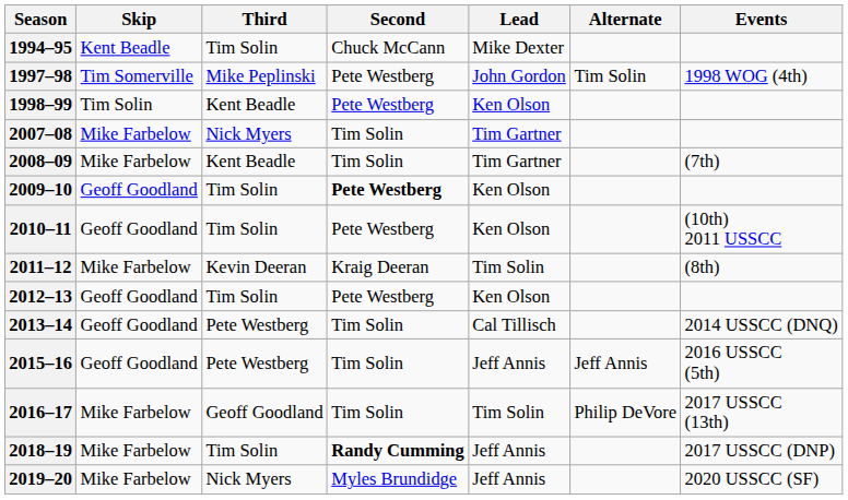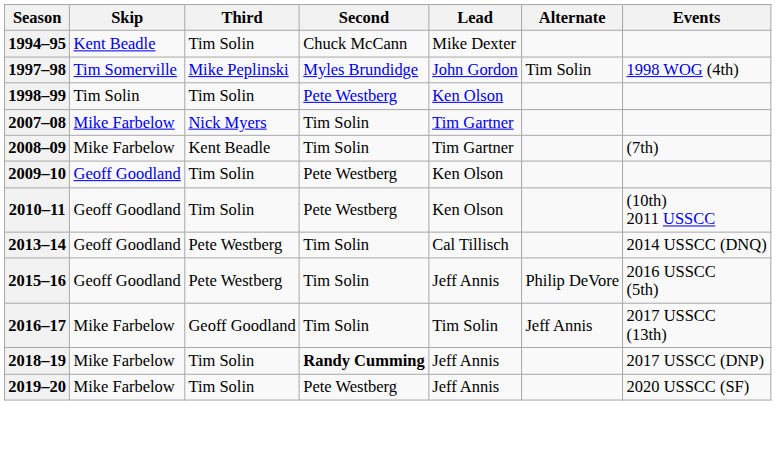1997–98 | Second: Pete Westberg -> Myles Brundidge
1998–99 | Third: Kent Beadle -> Tim Solin
2009–10 | Second: bold -> normal
- row: 2011–12 | Mike Farbelow | Kevin Deeran | Kraig Deeran | Tim Solin | (8th)
- row: 2012–13 | Geoff Goodland | Tim Solin | Pete Westberg | Ken Olson
2015–16 | Alternate: Jeff Annis -> Philip DeVore
2016–17 | Alternate: Philip DeVore -> Jeff Annis
2019–20 | Third: Nick Myers -> Tim Solin
2019–20 | Second: Myles Brundidge -> Pete Westberg
